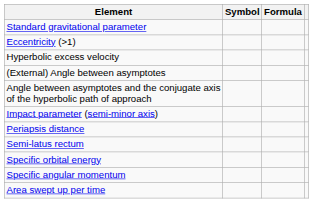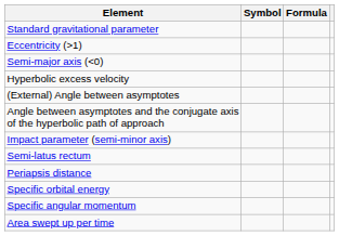+ row: Semi-major axis (<0)
rows swapped: Semi-latus rectum <-> Periapsis distance
